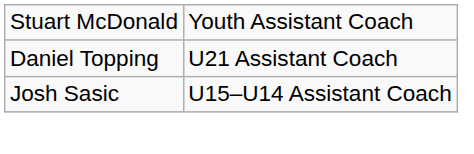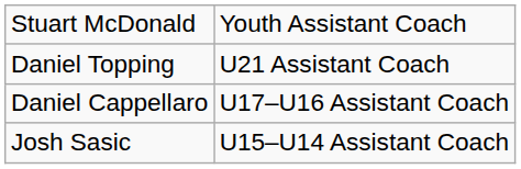+ row: Daniel Cappellaro | U17–U16 Assistant Coach
